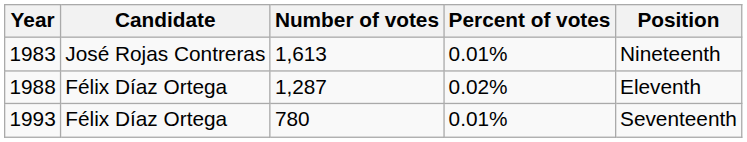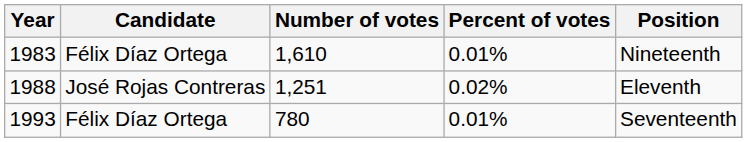1983 | Candidate: José Rojas Contreras -> Félix Díaz Ortega
1983 | Number of votes: 1,613 -> 1,610
1988 | Candidate: Félix Díaz Ortega -> José Rojas Contreras
1988 | Number of votes: 1,287 -> 1,251
